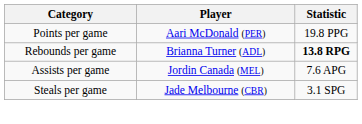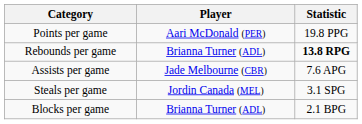Assists per game | Player: Jordin Canada (MEL) -> Jade Melbourne (CBR)
Steals per game | Player: Jade Melbourne (CBR) -> Jordin Canada (MEL)
+ row: Blocks per game | Brianna Turner (ADL) | 2.1 BPG
